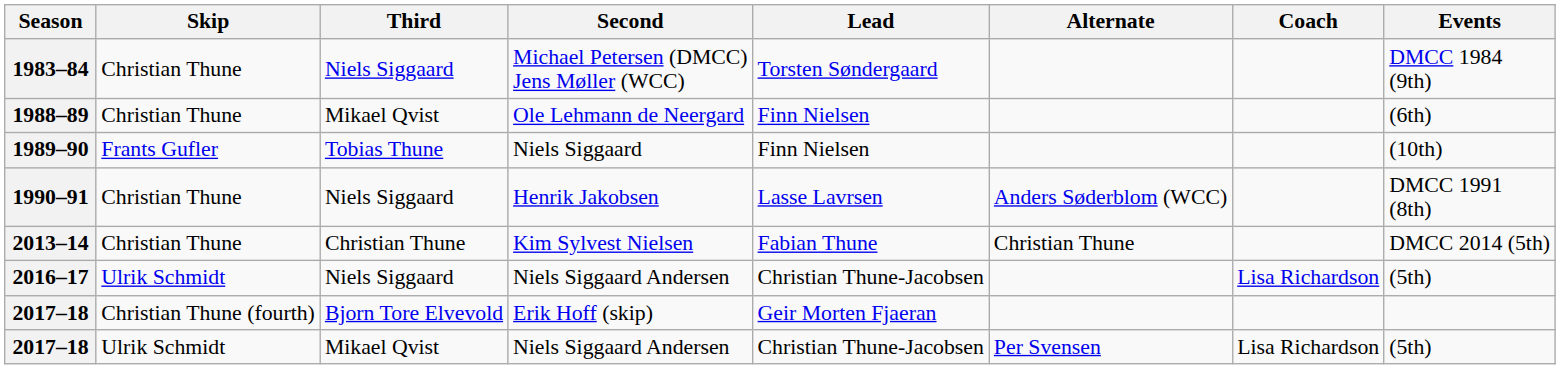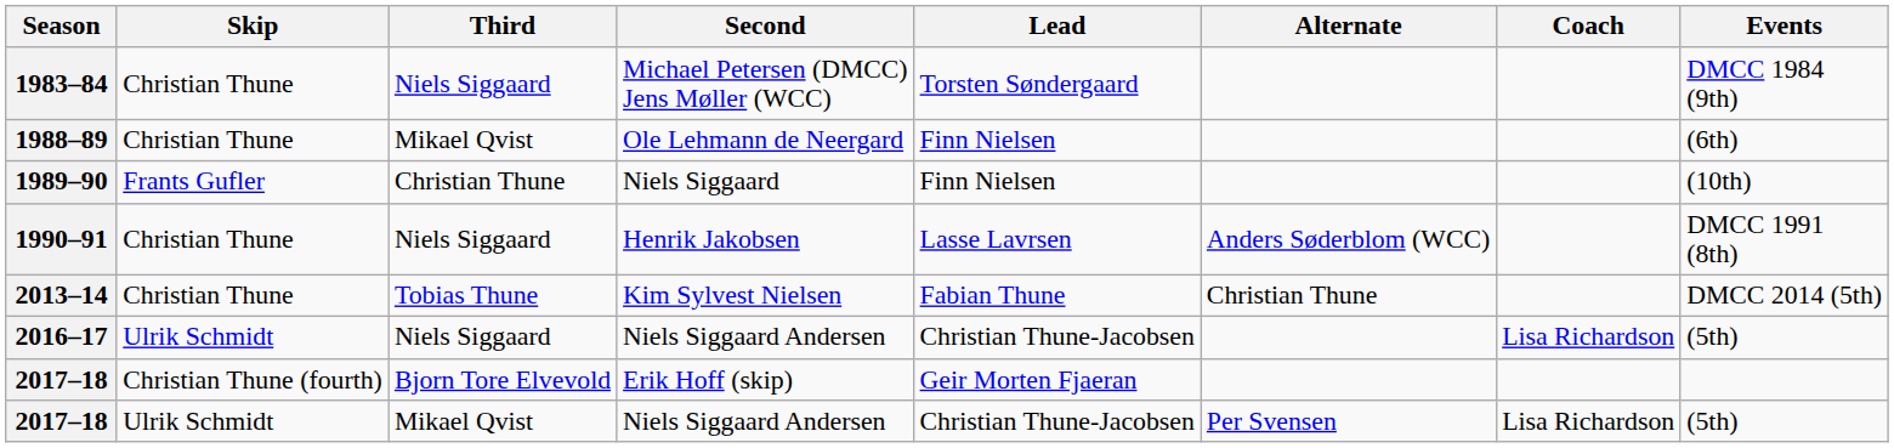1989–90 | Third: Tobias Thune -> Christian Thune
2013–14 | Third: Christian Thune -> Tobias Thune
